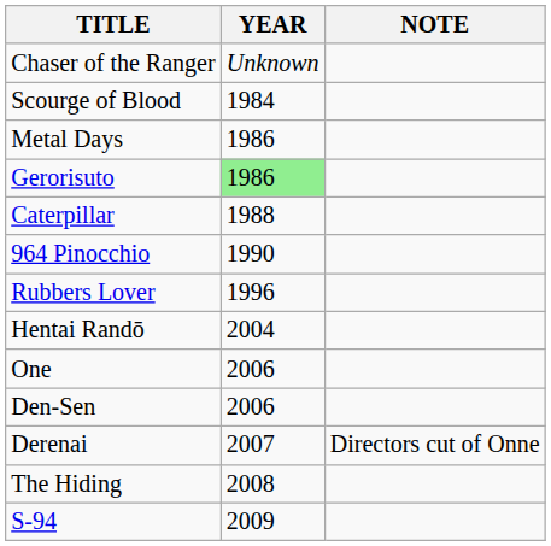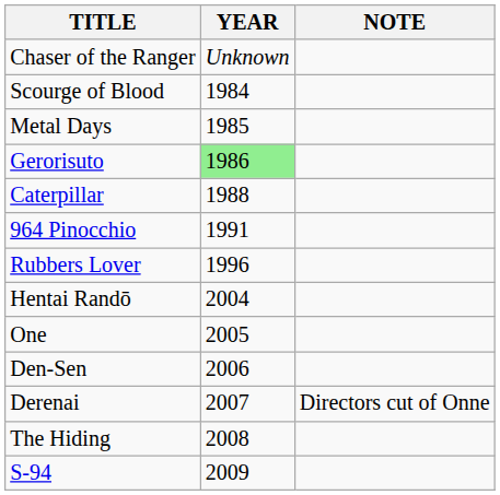Metal Days | YEAR: 1986 -> 1985
964 Pinocchio | YEAR: 1990 -> 1991
One | YEAR: 2006 -> 2005
